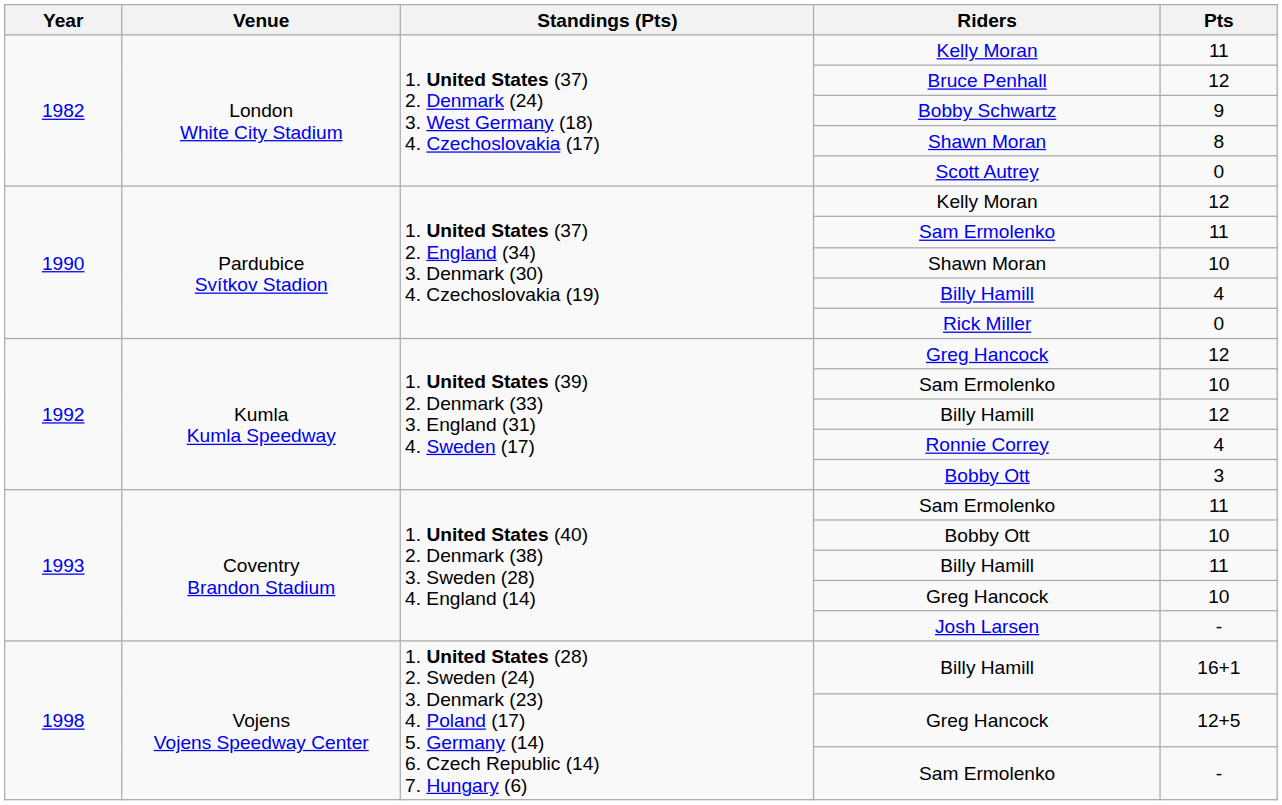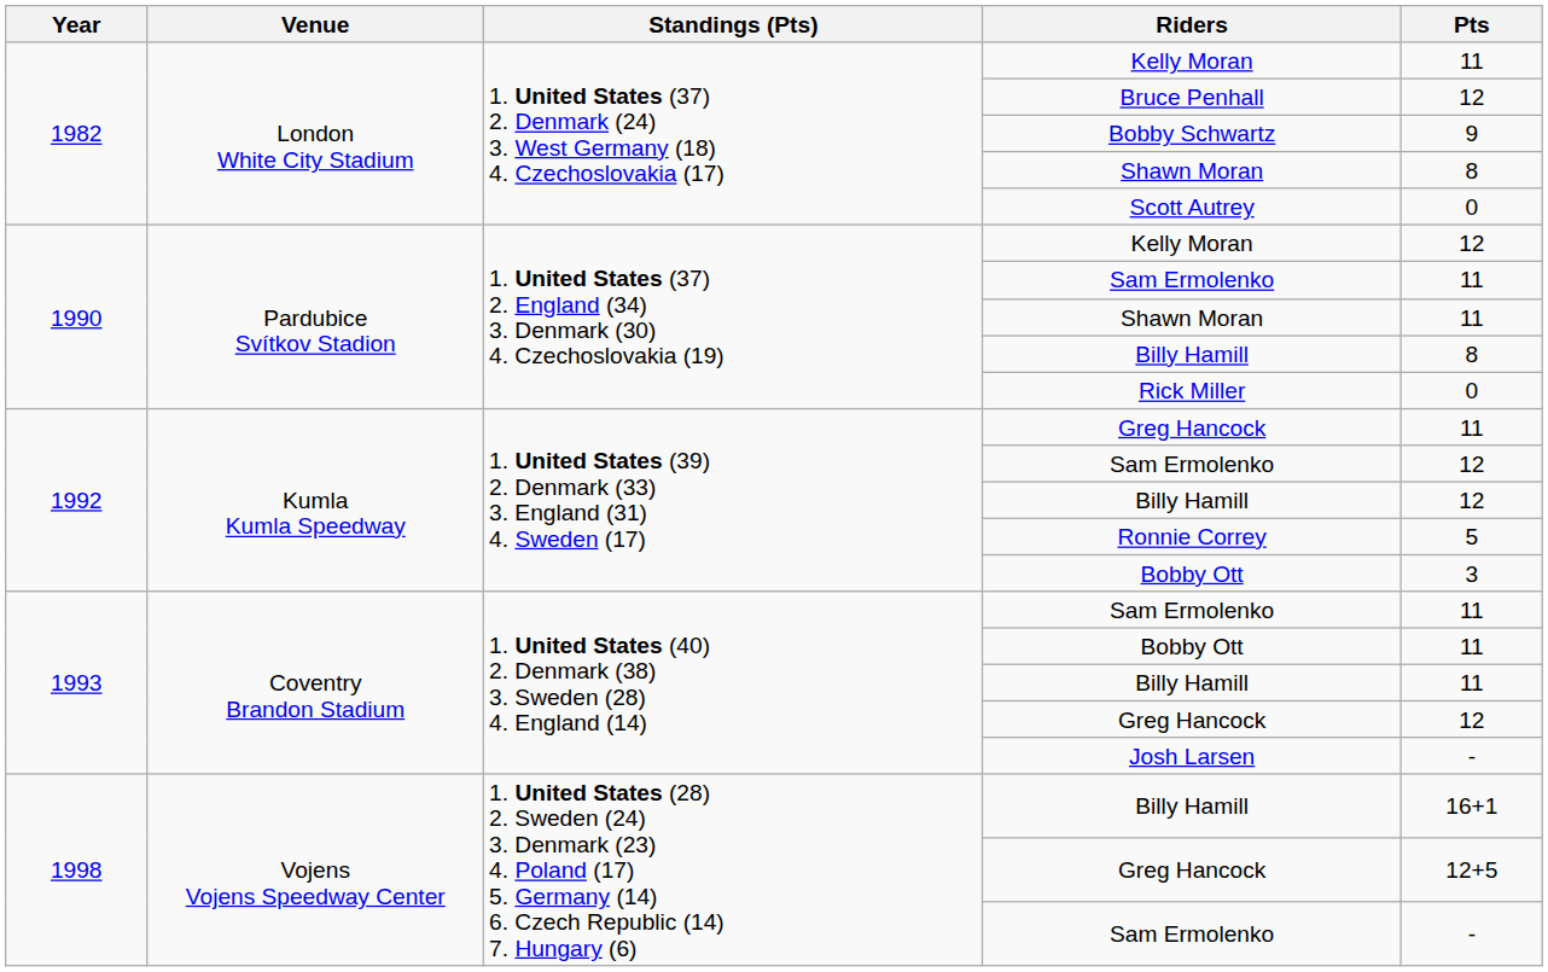1990 / Shawn Moran | Pts: 10 -> 11
1990 / Billy Hamill | Pts: 4 -> 8
1992 / Greg Hancock | Pts: 12 -> 11
1992 / Sam Ermolenko | Pts: 10 -> 12
Ronnie Correy | Pts: 4 -> 5
1993 / Bobby Ott | Pts: 10 -> 11
1993 / Greg Hancock | Pts: 10 -> 12
